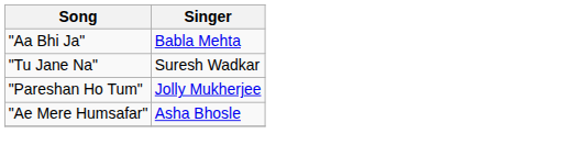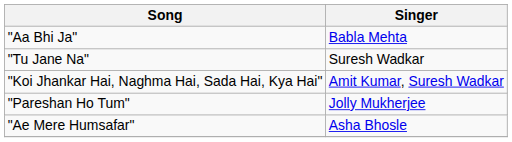+ row: "Koi Jhankar Hai, Naghma Hai, Sada Hai, Kya Hai" | Amit Kumar, Suresh Wadkar
